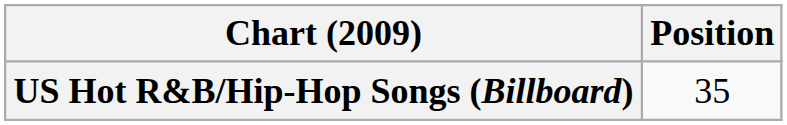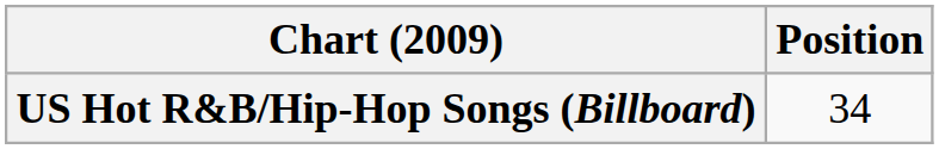US Hot R&B/Hip-Hop Songs (Billboard) | Position: 35 -> 34
